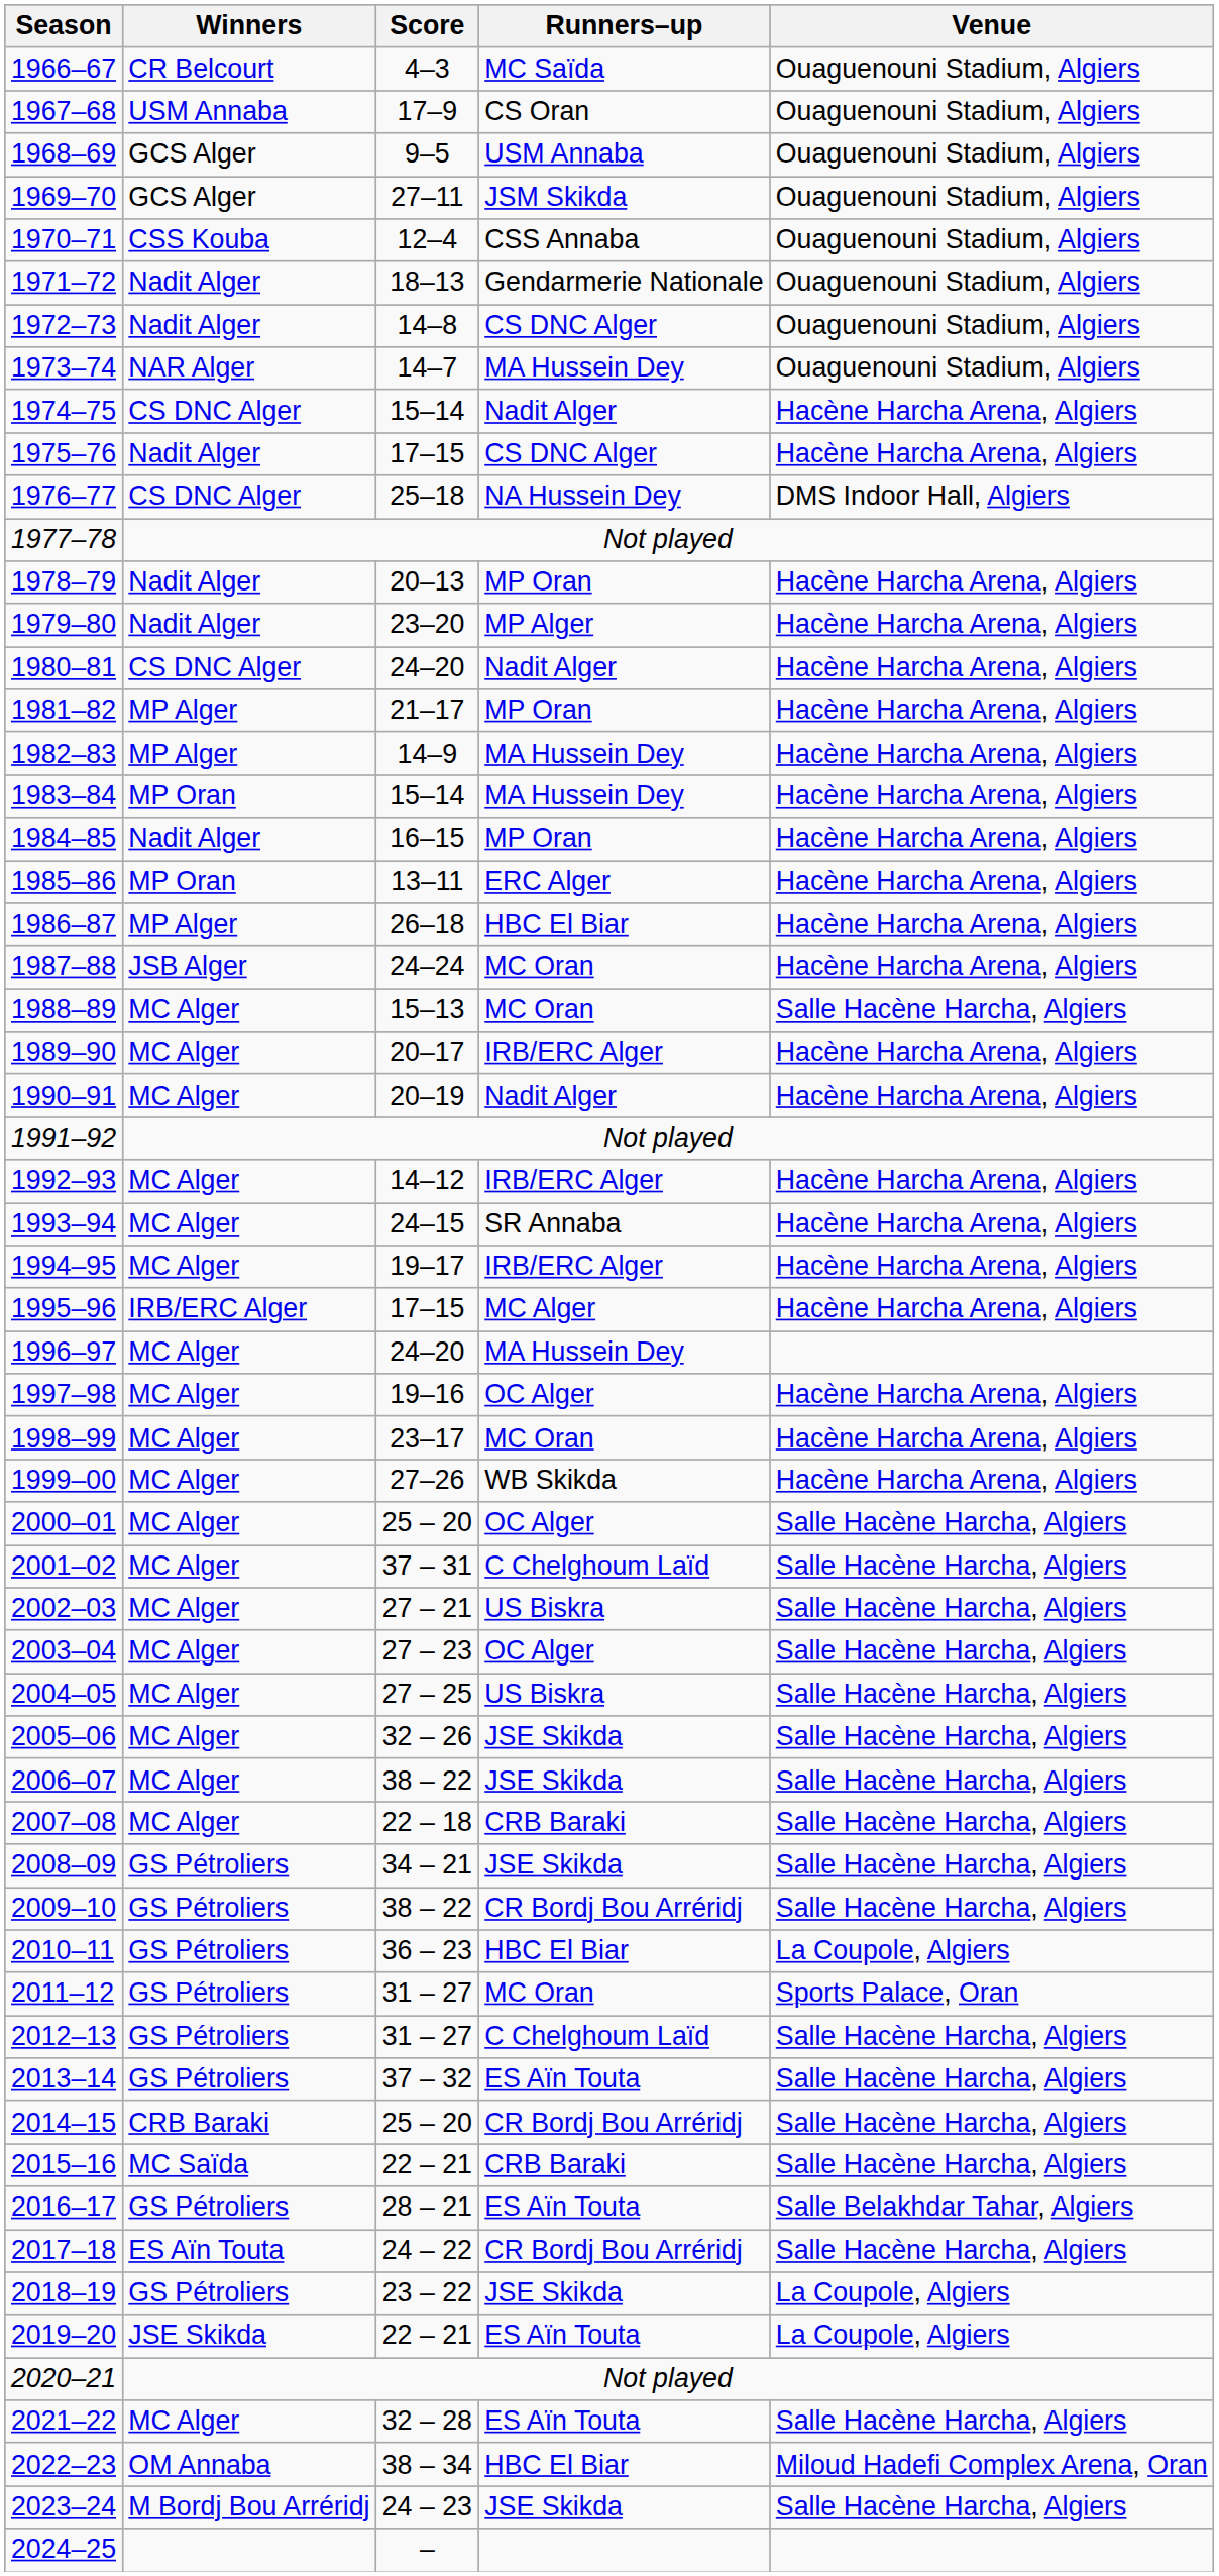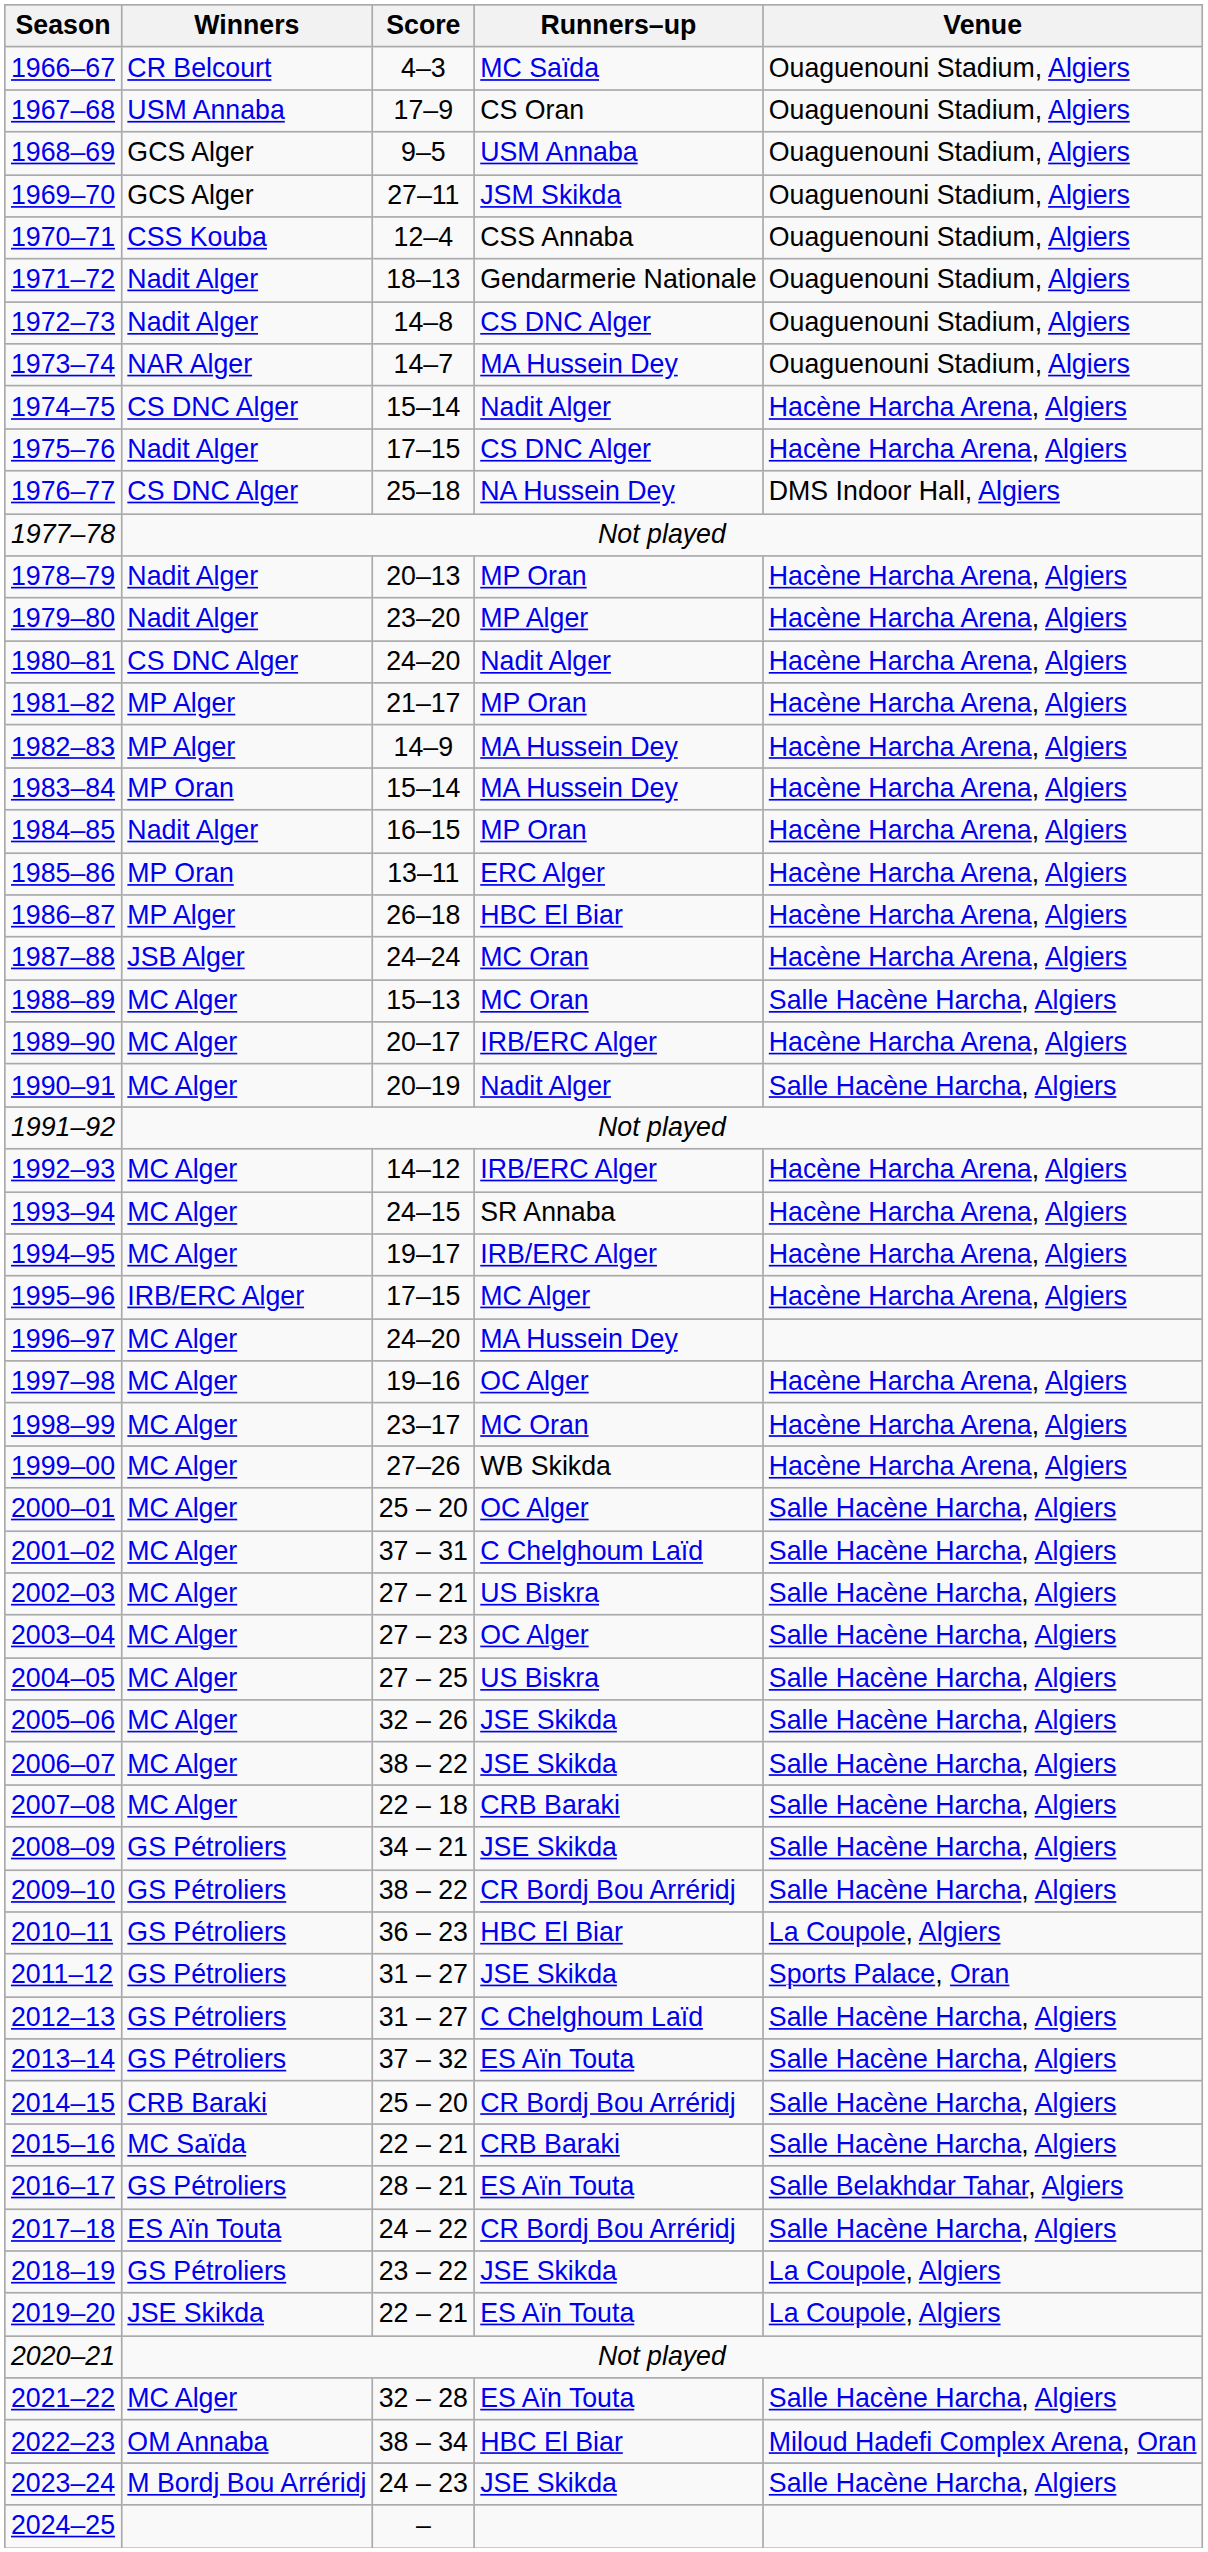1990–91 | Venue: Hacène Harcha Arena, Algiers -> Salle Hacène Harcha, Algiers
2011–12 | Runners–up: MC Oran -> JSE Skikda
